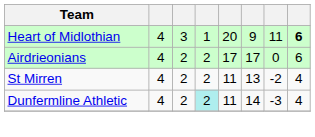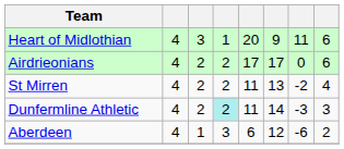Heart of Midlothian | column 8: bold -> normal
Dunfermline Athletic | column 8: 4 -> 3
+ row: Aberdeen | 4 | 1 | 3 | 6 | 12 | -6 | 2
